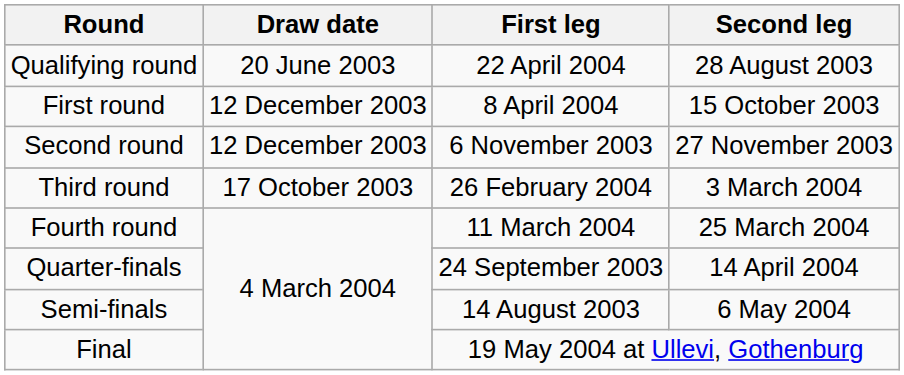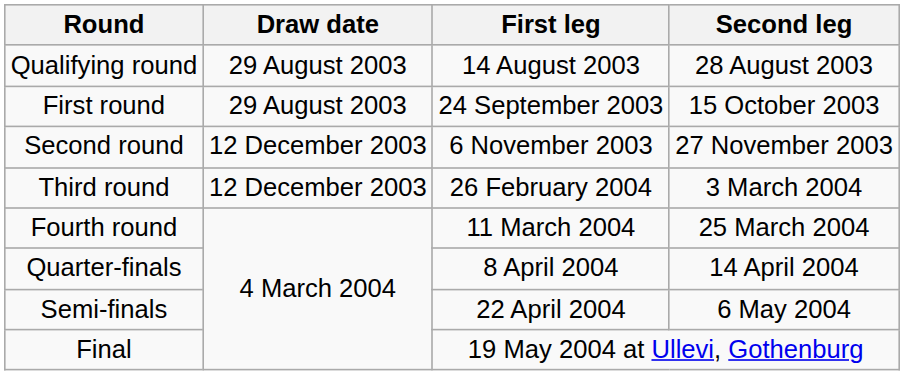Qualifying round | Draw date: 20 June 2003 -> 29 August 2003
Qualifying round | First leg: 22 April 2004 -> 14 August 2003
First round | Draw date: 12 December 2003 -> 29 August 2003
First round | First leg: 8 April 2004 -> 24 September 2003
Third round | Draw date: 17 October 2003 -> 12 December 2003
Quarter-finals | First leg: 24 September 2003 -> 8 April 2004
Semi-finals | First leg: 14 August 2003 -> 22 April 2004
